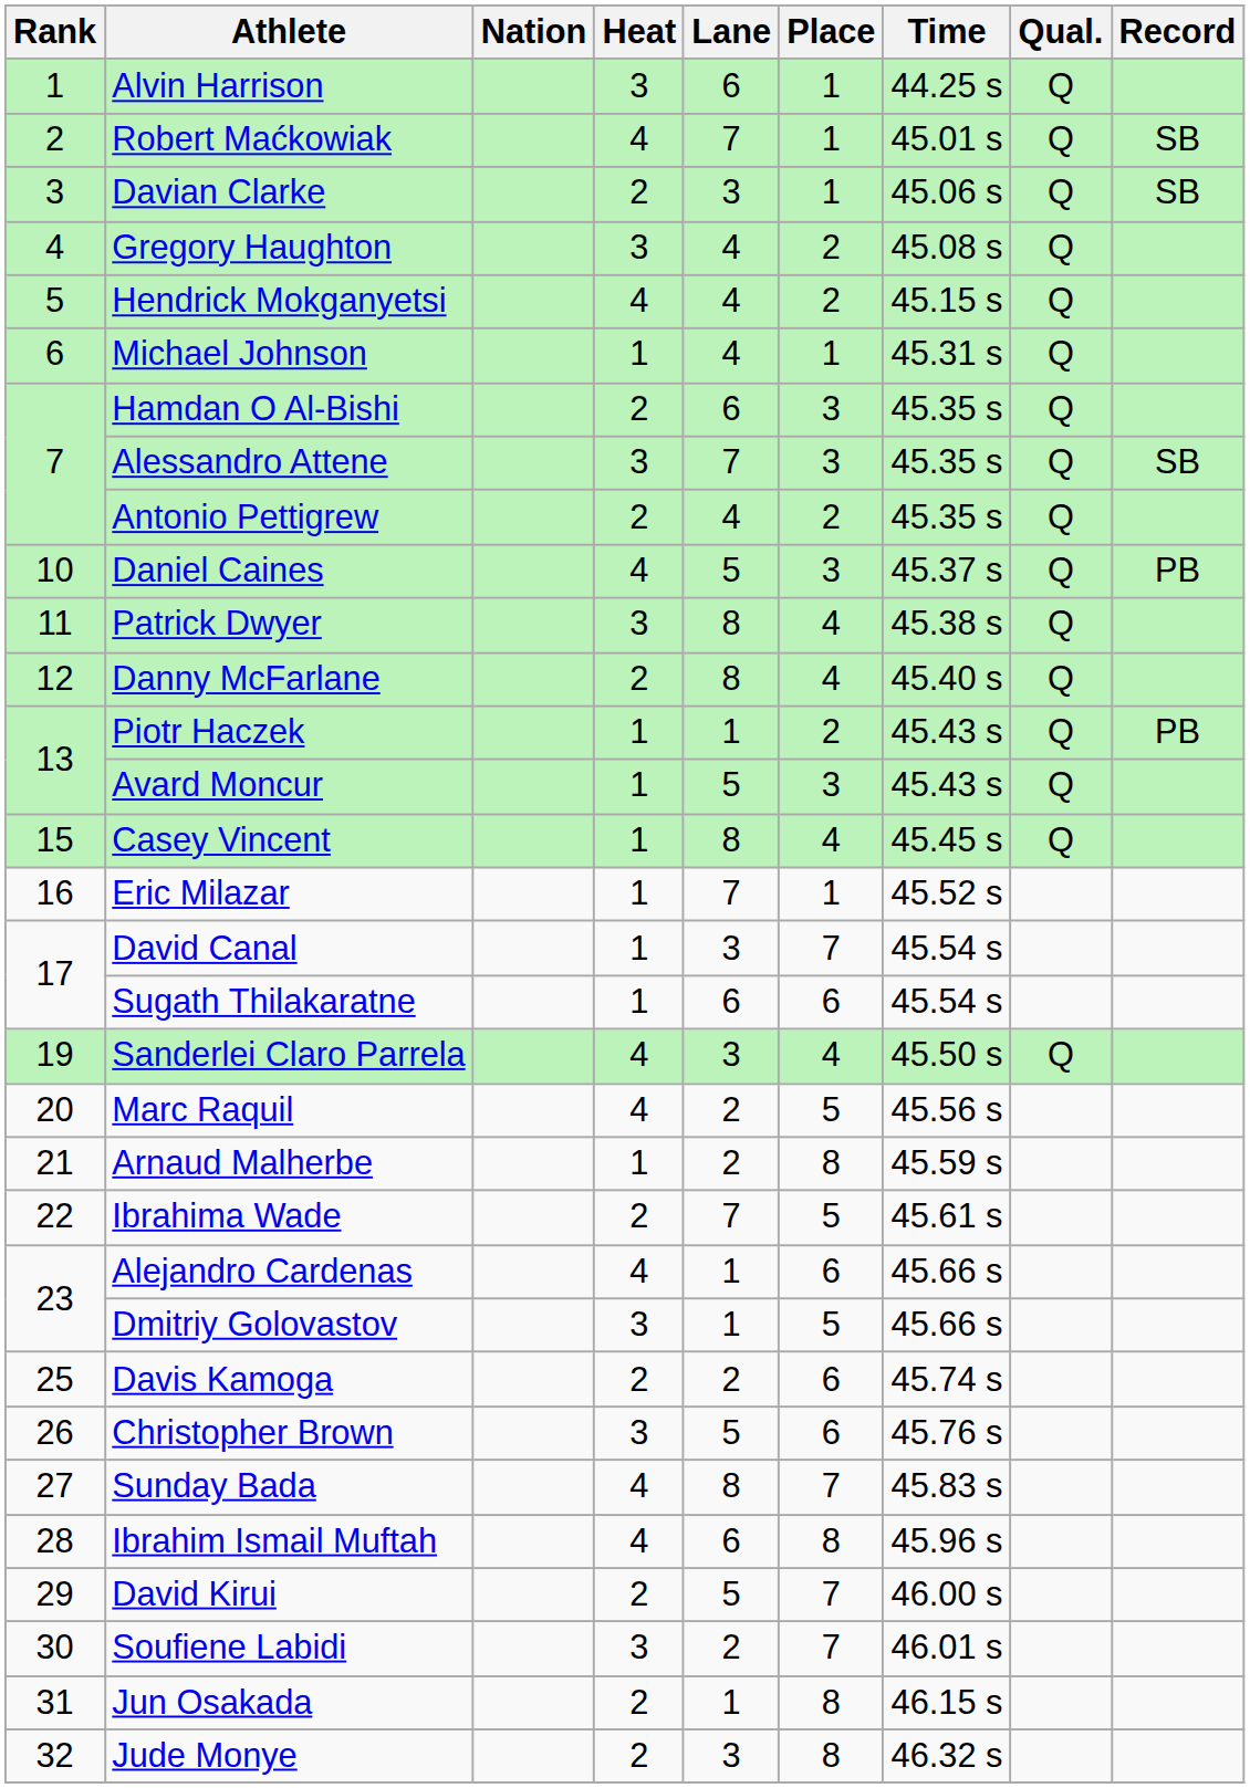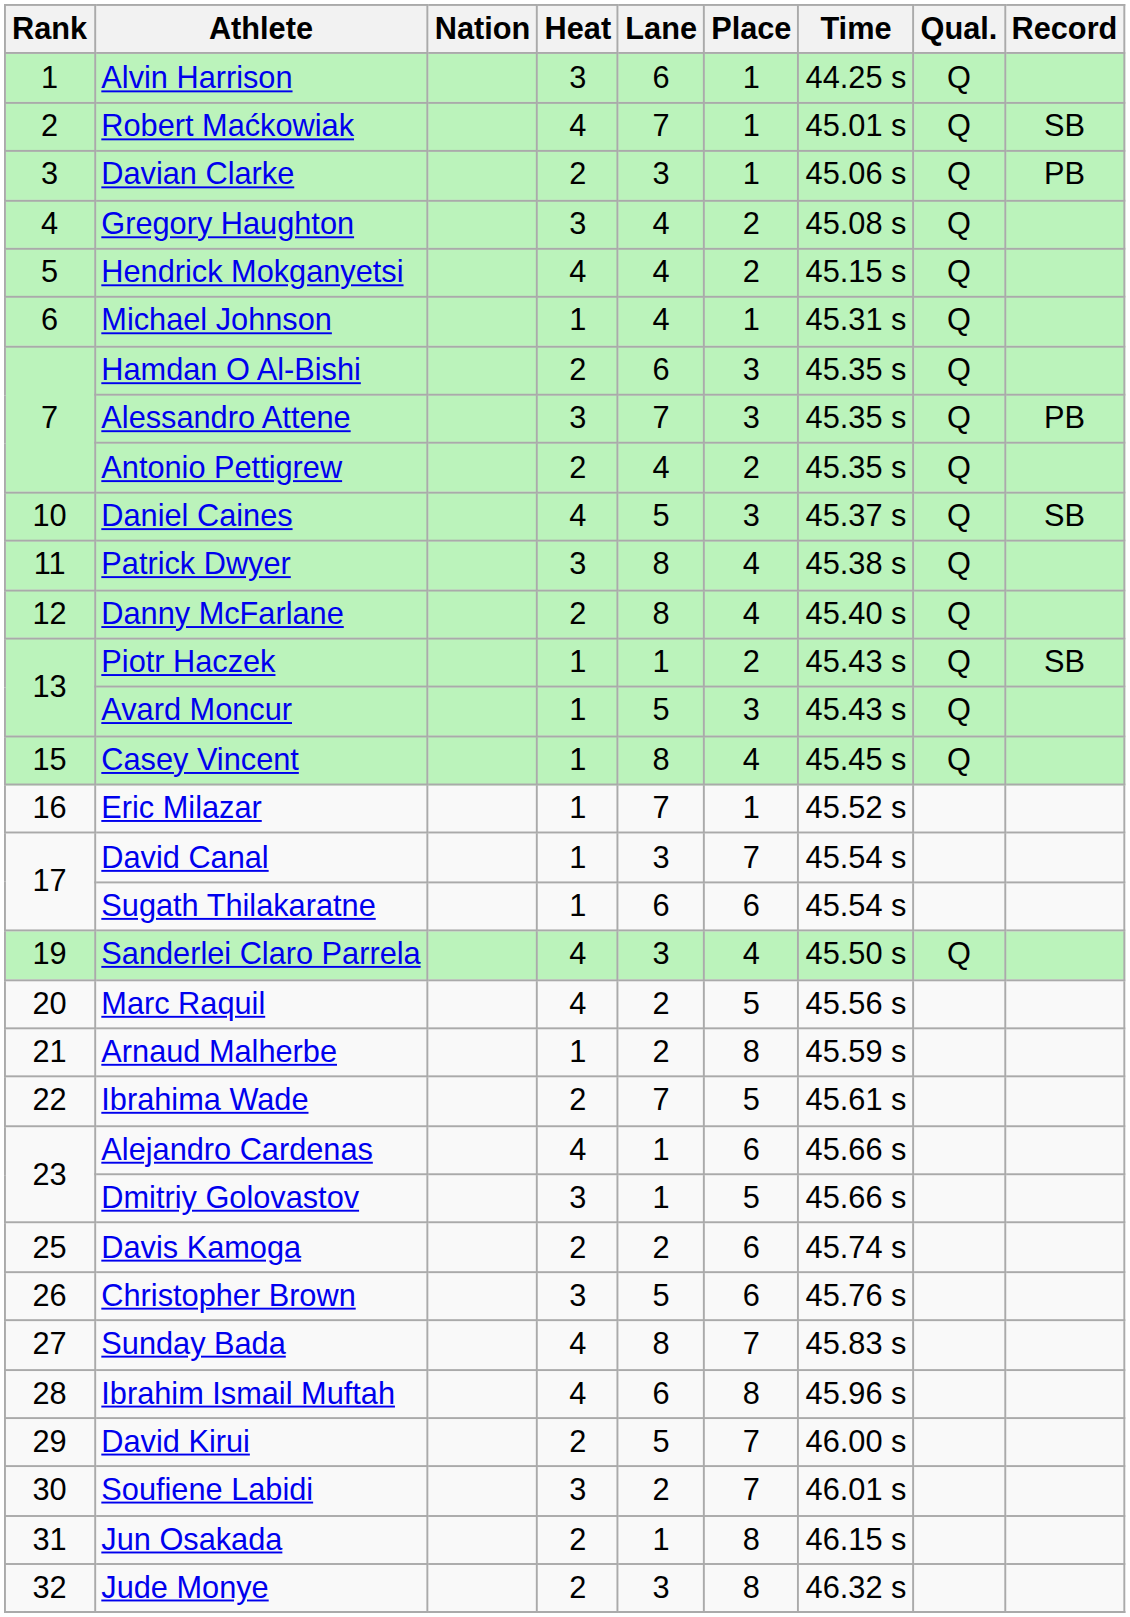Davian Clarke | Record: SB -> PB
Alessandro Attene | Record: SB -> PB
Daniel Caines | Record: PB -> SB
Piotr Haczek | Record: PB -> SB
